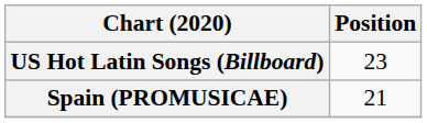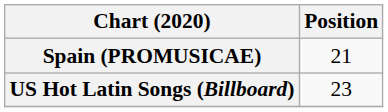rows swapped: Spain (PROMUSICAE) <-> US Hot Latin Songs (Billboard)
